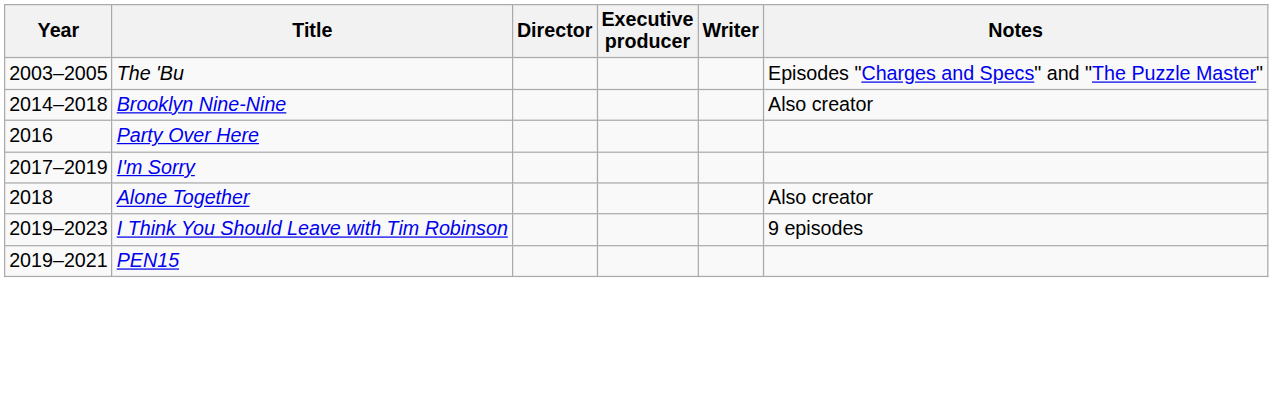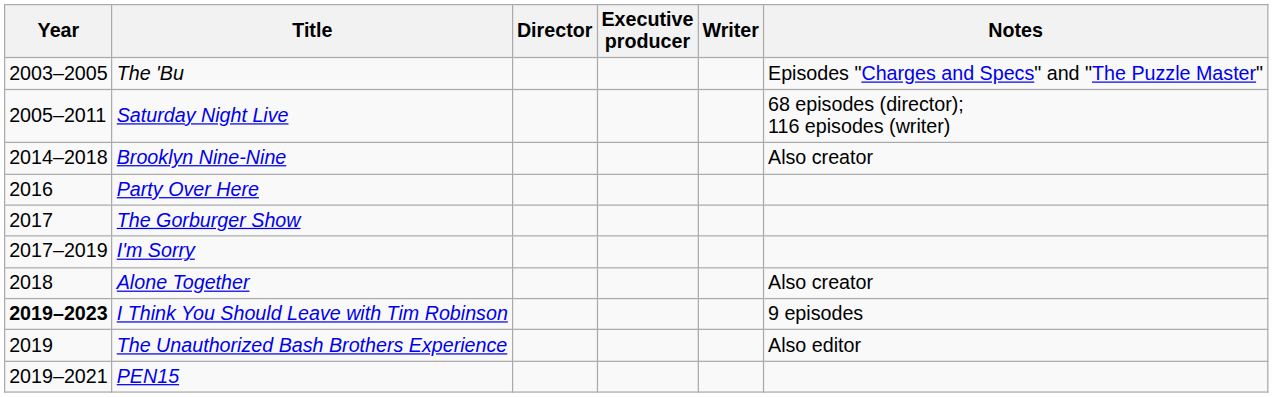+ row: 2005–2011 | Saturday Night Live | 68 episodes (director); 116 episodes (writer)
+ row: 2017 | The Gorburger Show
I Think You Should Leave with Tim Robinson | Year: normal -> bold
+ row: 2019 | The Unauthorized Bash Brothers Experience | Also editor
